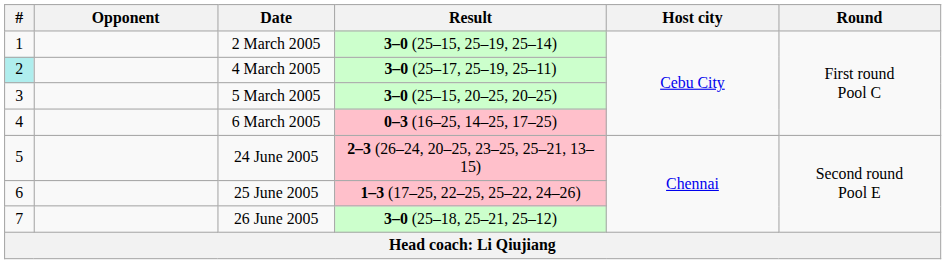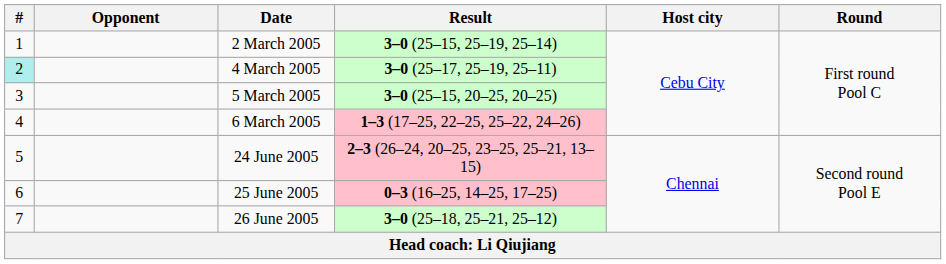6 March 2005 | Result: 0–3 (16–25, 14–25, 17–25) -> 1–3 (17–25, 22–25, 25–22, 24–26)
25 June 2005 | Result: 1–3 (17–25, 22–25, 25–22, 24–26) -> 0–3 (16–25, 14–25, 17–25)
